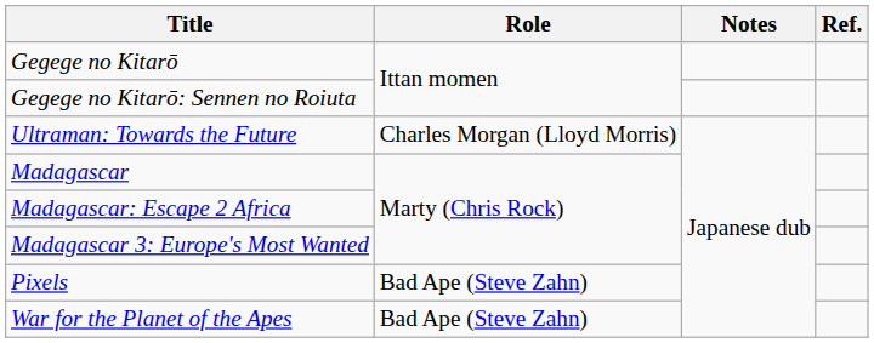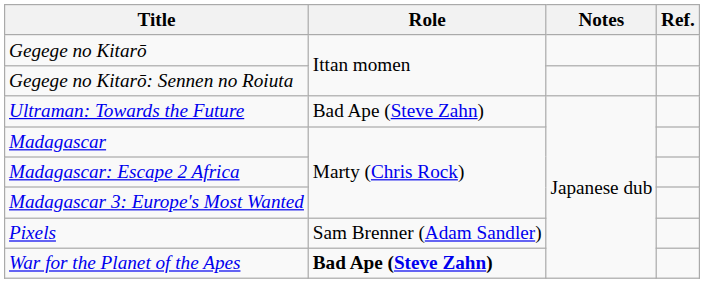Ultraman: Towards the Future | Role: Charles Morgan (Lloyd Morris) -> Bad Ape (Steve Zahn)
Pixels | Role: Bad Ape (Steve Zahn) -> Sam Brenner (Adam Sandler)
War for the Planet of the Apes | Role: normal -> bold
